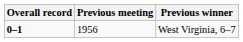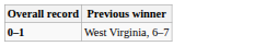- column: Previous meeting | 1956
